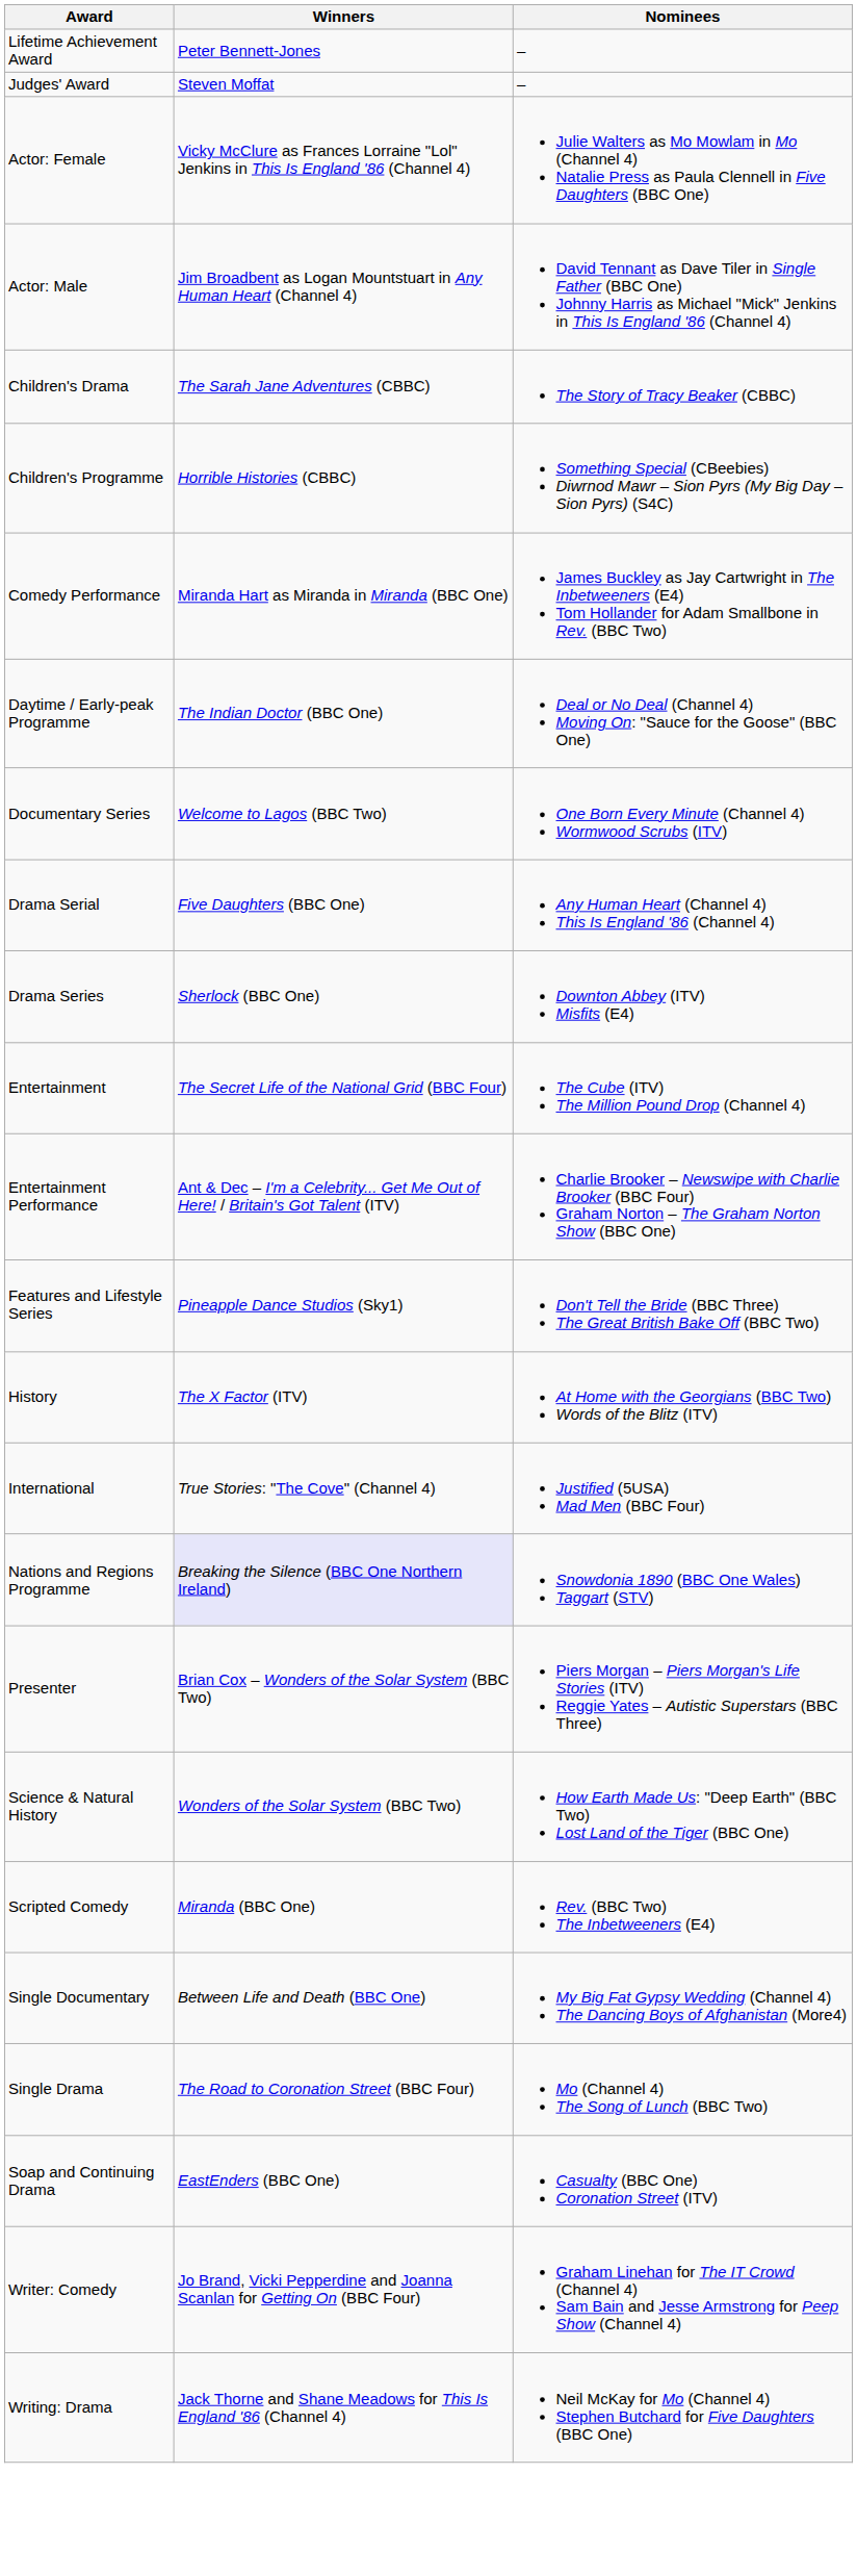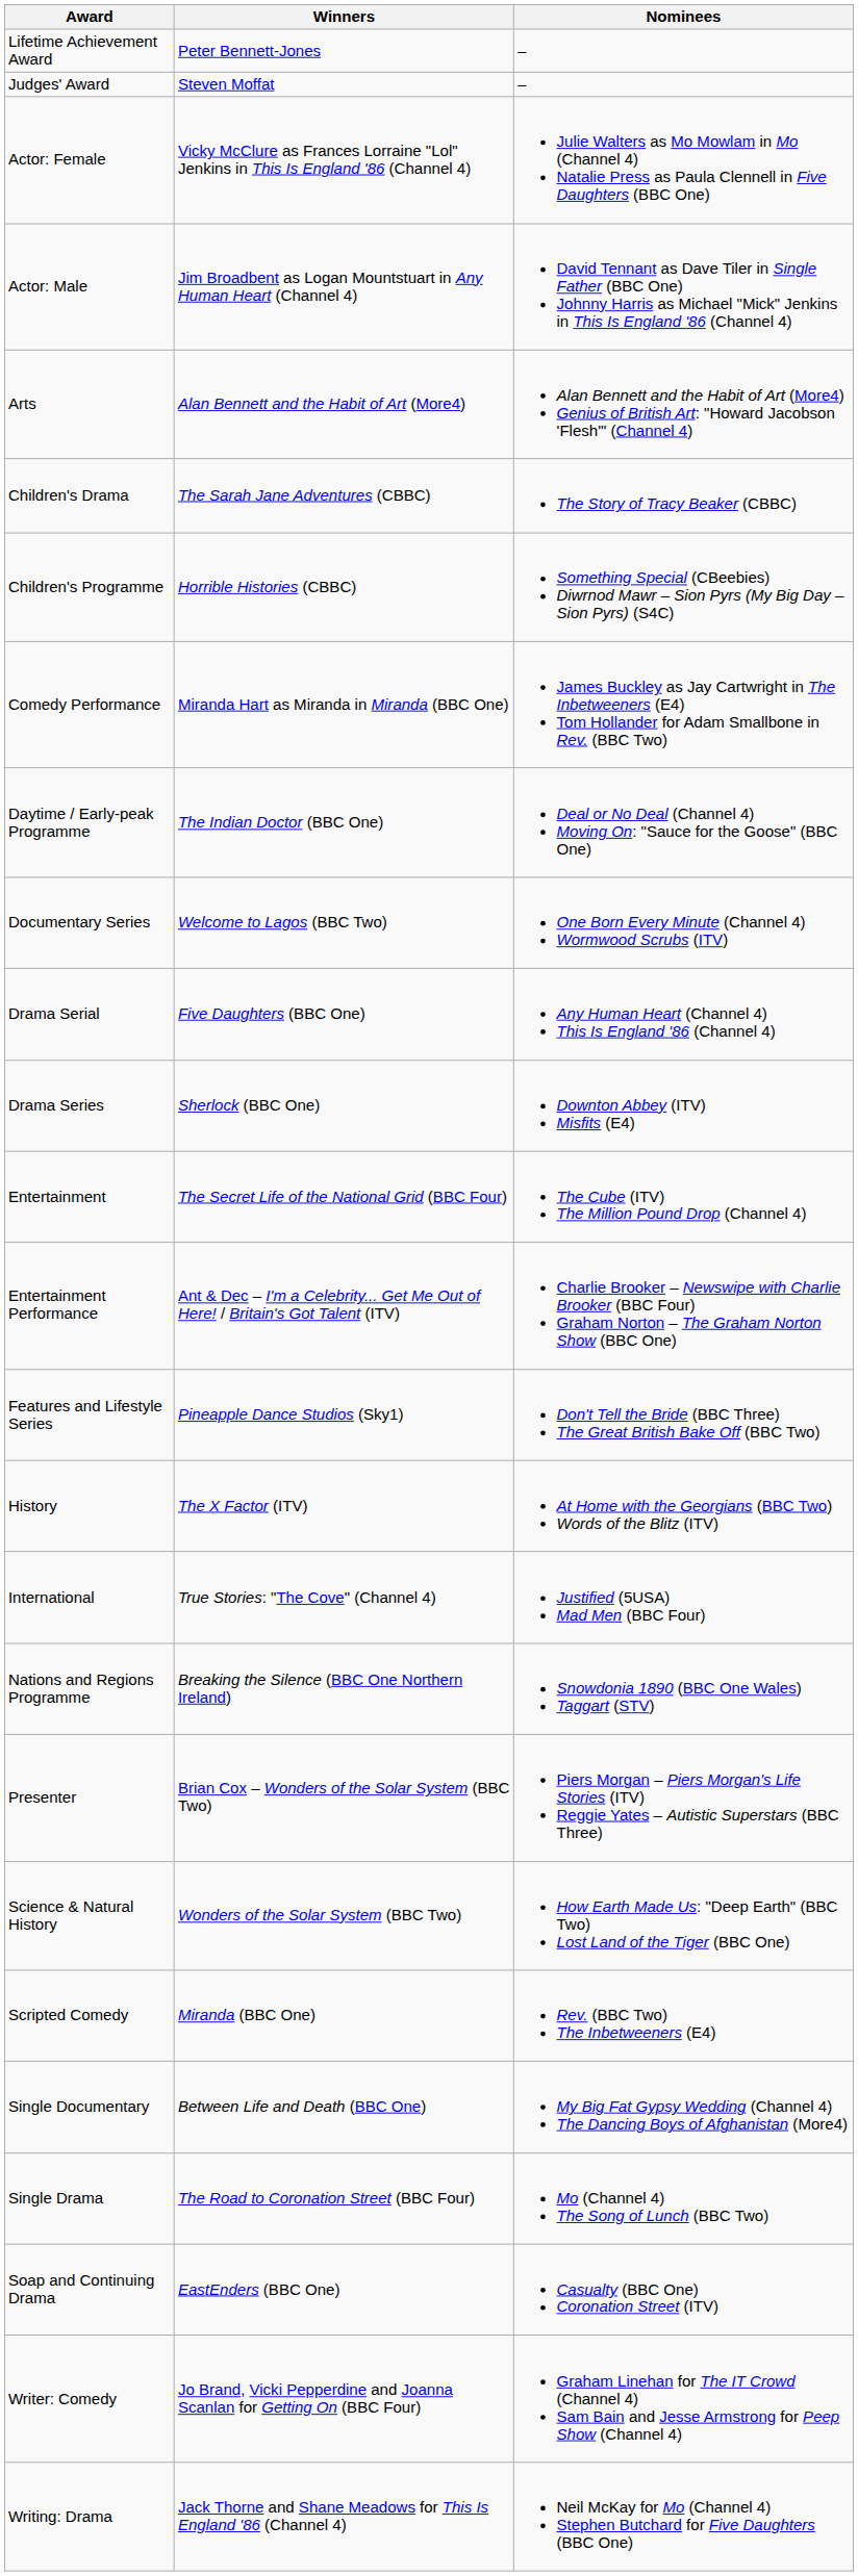+ row: Arts | Alan Bennett and the Habit of Art (More4) | Alan Bennett and the Habit of Art (More4) Genius of British Art: "Howard Jacobson 'Flesh'" (Channel 4)
Nations and Regions Programme | Winners: lavender background -> no background
